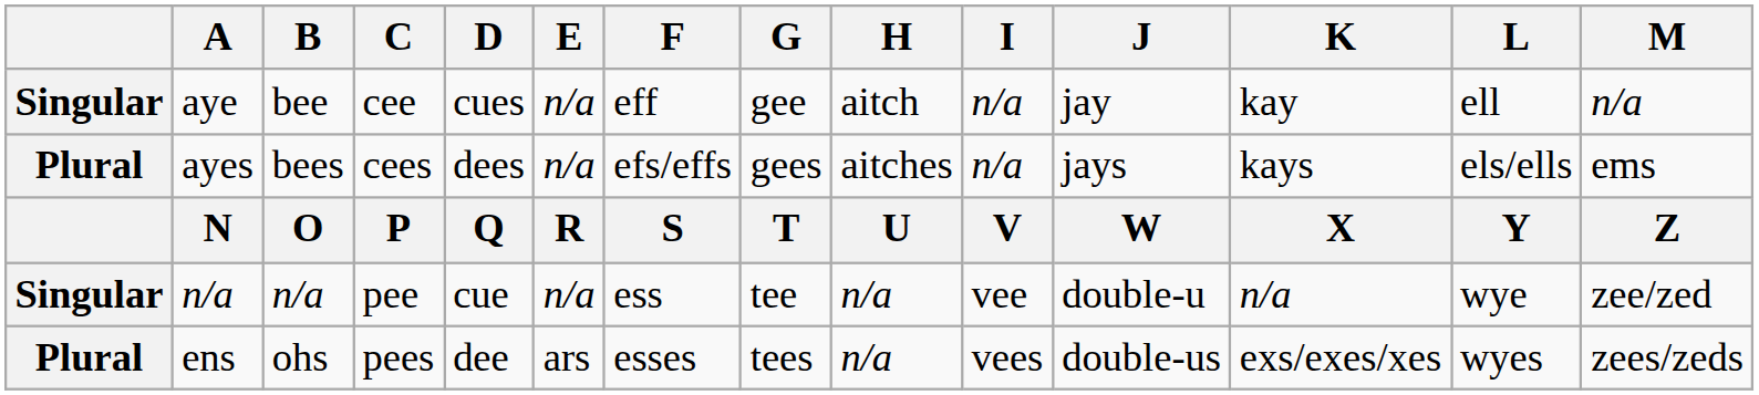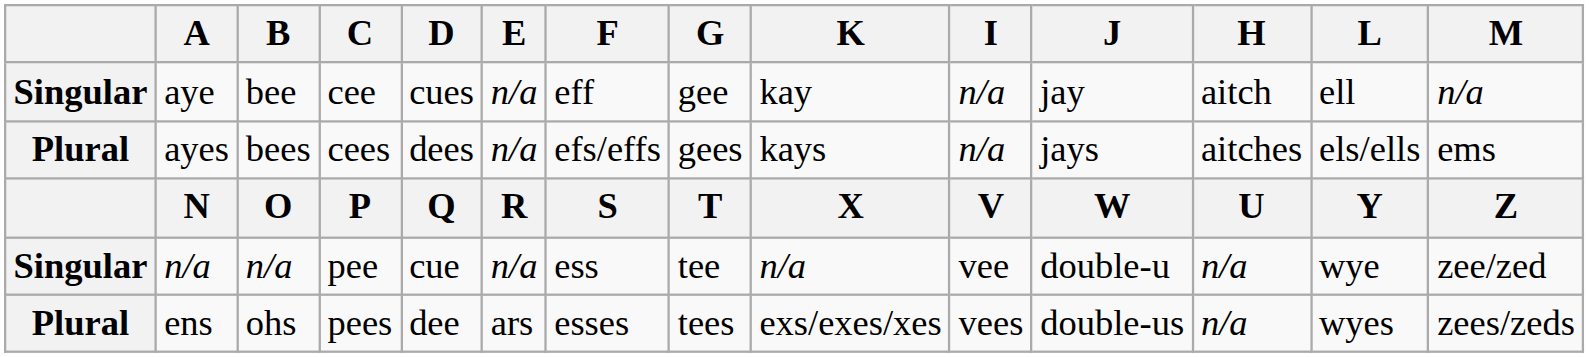columns swapped: H <-> K
